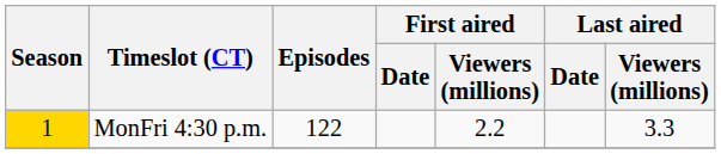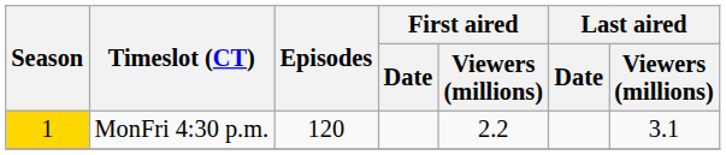MonFri 4:30 p.m. | Episodes: 122 -> 120
MonFri 4:30 p.m. | Last aired / Viewers (millions): 3.3 -> 3.1
